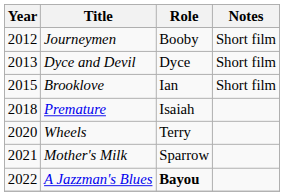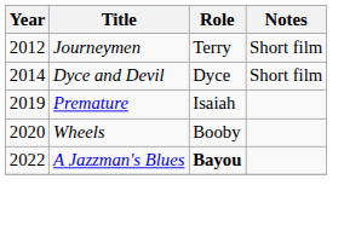Journeymen | Role: Booby -> Terry
Dyce and Devil | Year: 2013 -> 2014
- row: 2015 | Brooklove | Ian | Short film
Premature | Year: 2018 -> 2019
Wheels | Role: Terry -> Booby
- row: 2021 | Mother's Milk | Sparrow
